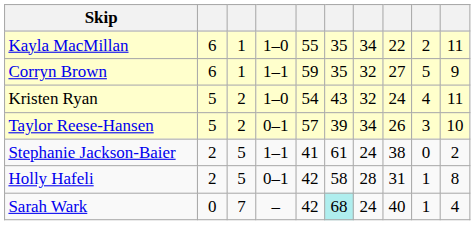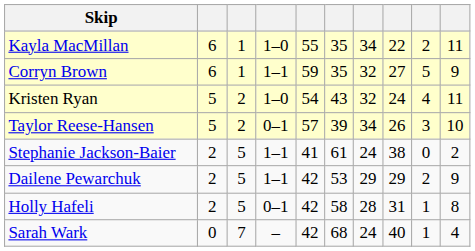+ row: Dailene Pewarchuk | 2 | 5 | 1–1 | 42 | 53 | 29 | 29 | 2 | 9
Sarah Wark | column 6: paleturquoise background -> no background
